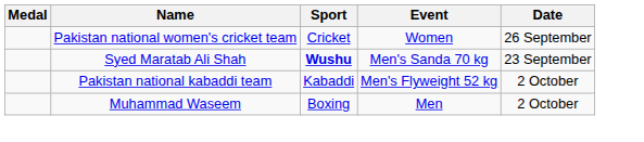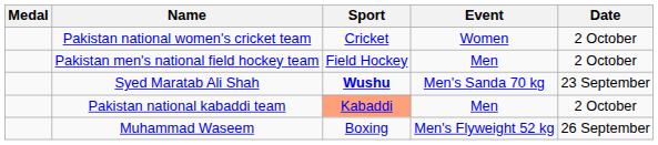Pakistan national women's cricket team | Date: 26 September -> 2 October
+ row: Pakistan men's national field hockey team | Field Hockey | Men | 2 October
Pakistan national kabaddi team | Sport: no background -> lightsalmon background
Pakistan national kabaddi team | Event: Men's Flyweight 52 kg -> Men
Muhammad Waseem | Event: Men -> Men's Flyweight 52 kg
Muhammad Waseem | Date: 2 October -> 26 September
